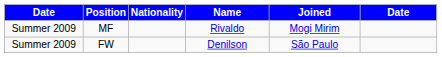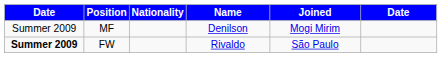MF | Name: Rivaldo -> Denilson
FW | column 1: normal -> bold
FW | Name: Denilson -> Rivaldo
